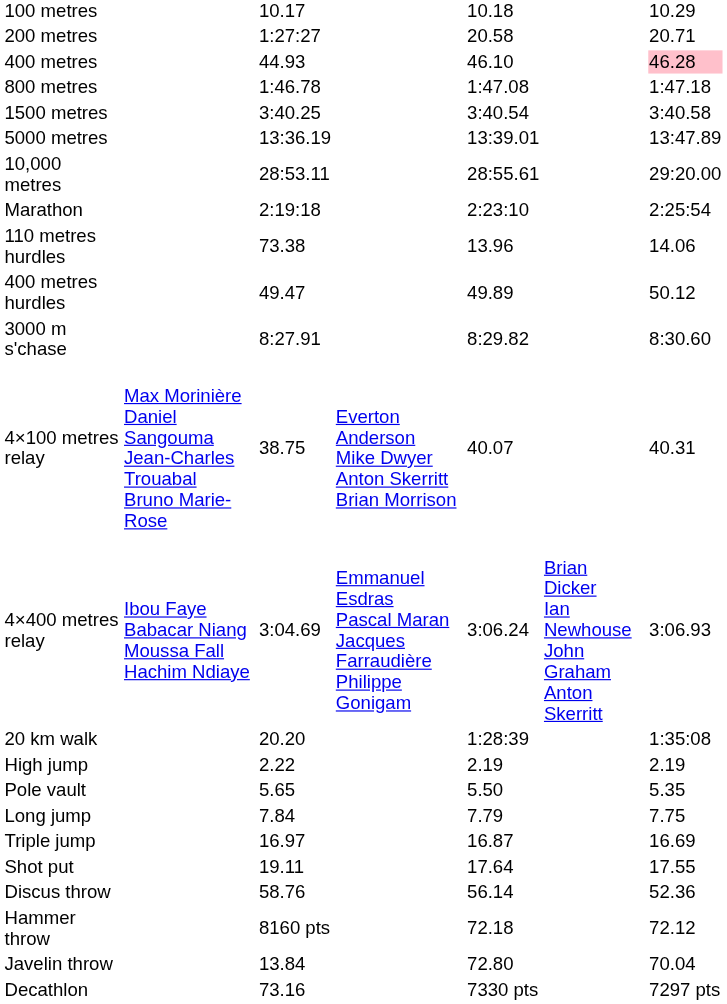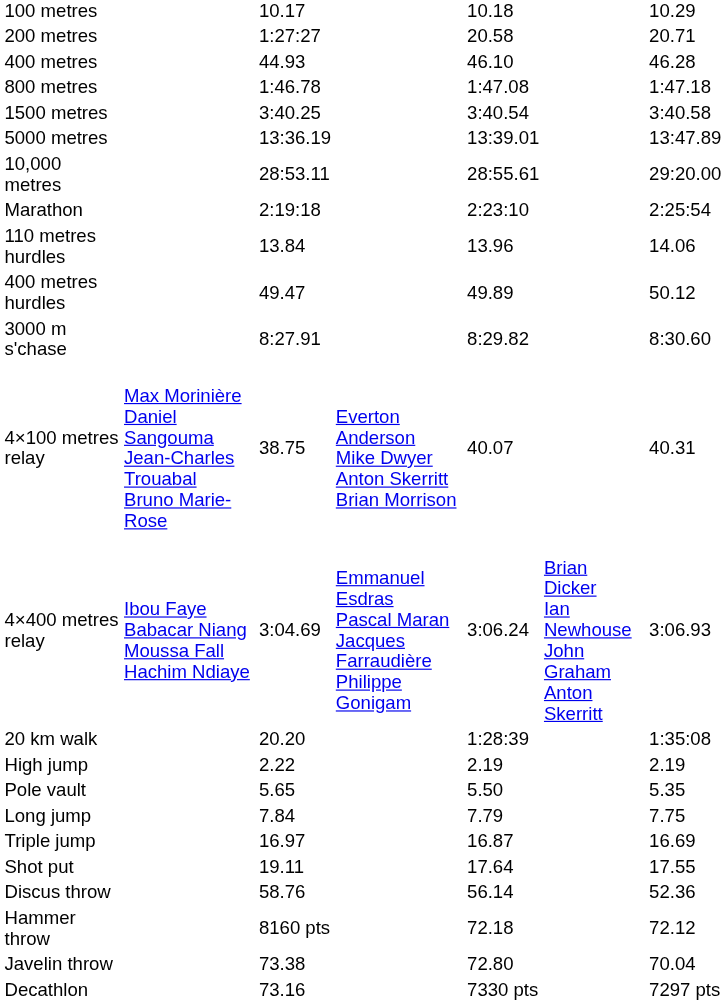400 metres | column 7: pink background -> no background
110 metres hurdles | column 3: 73.38 -> 13.84
Javelin throw | column 3: 13.84 -> 73.38
